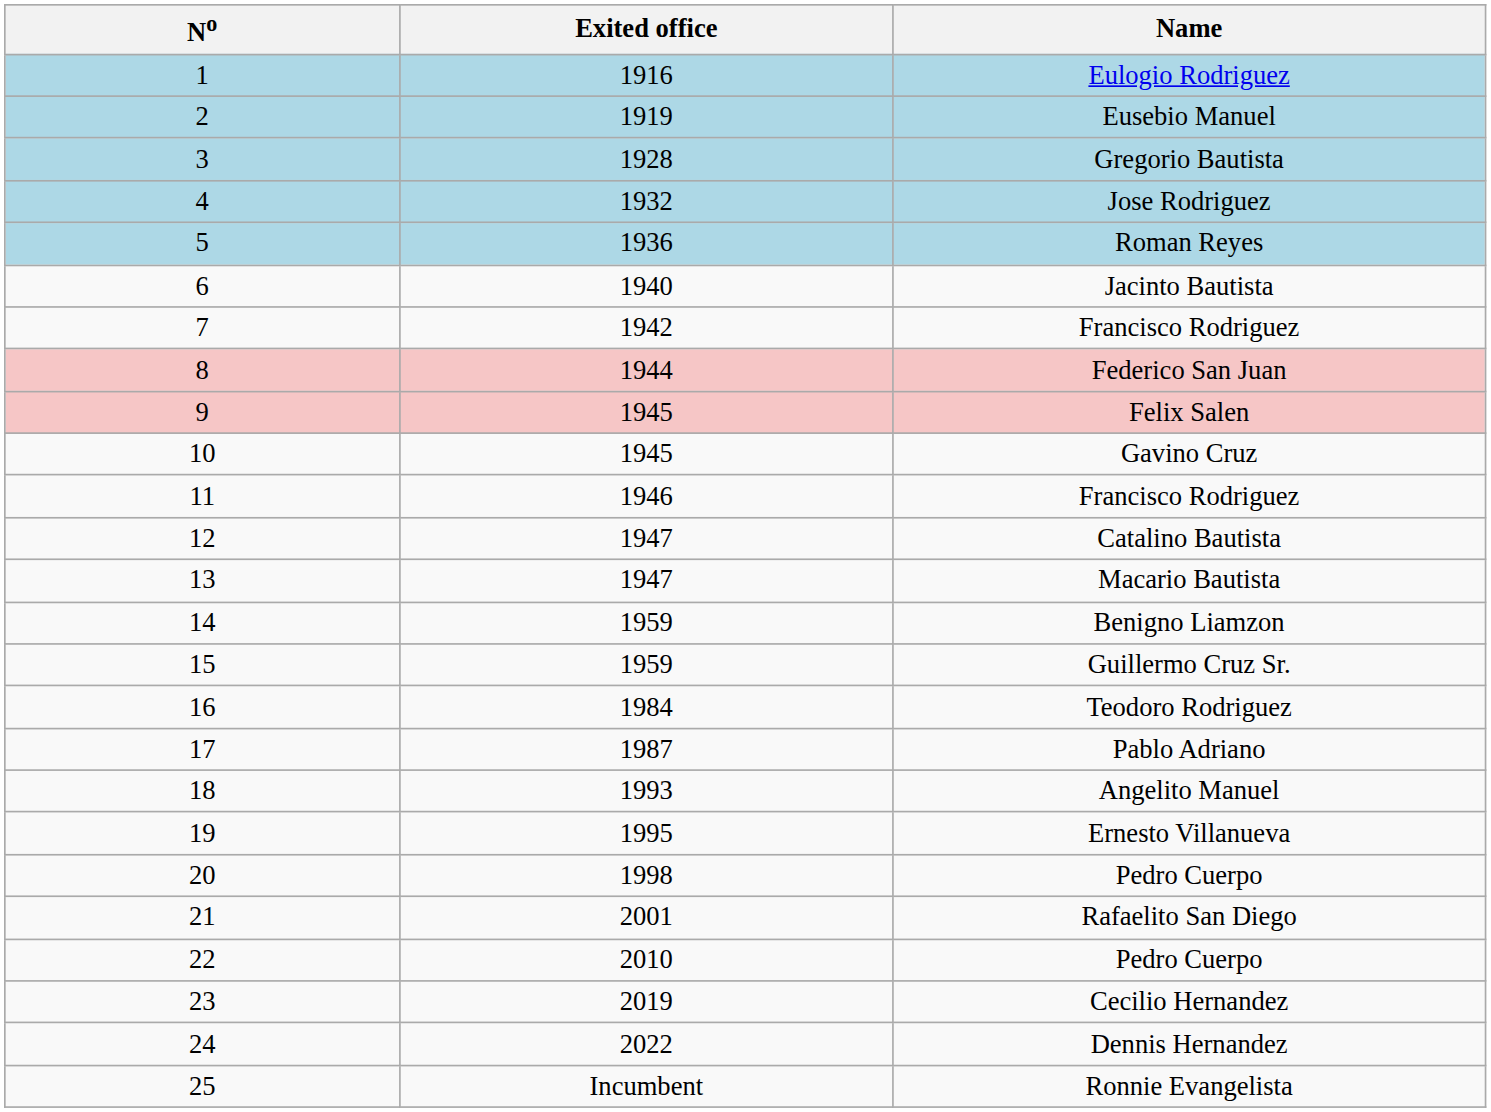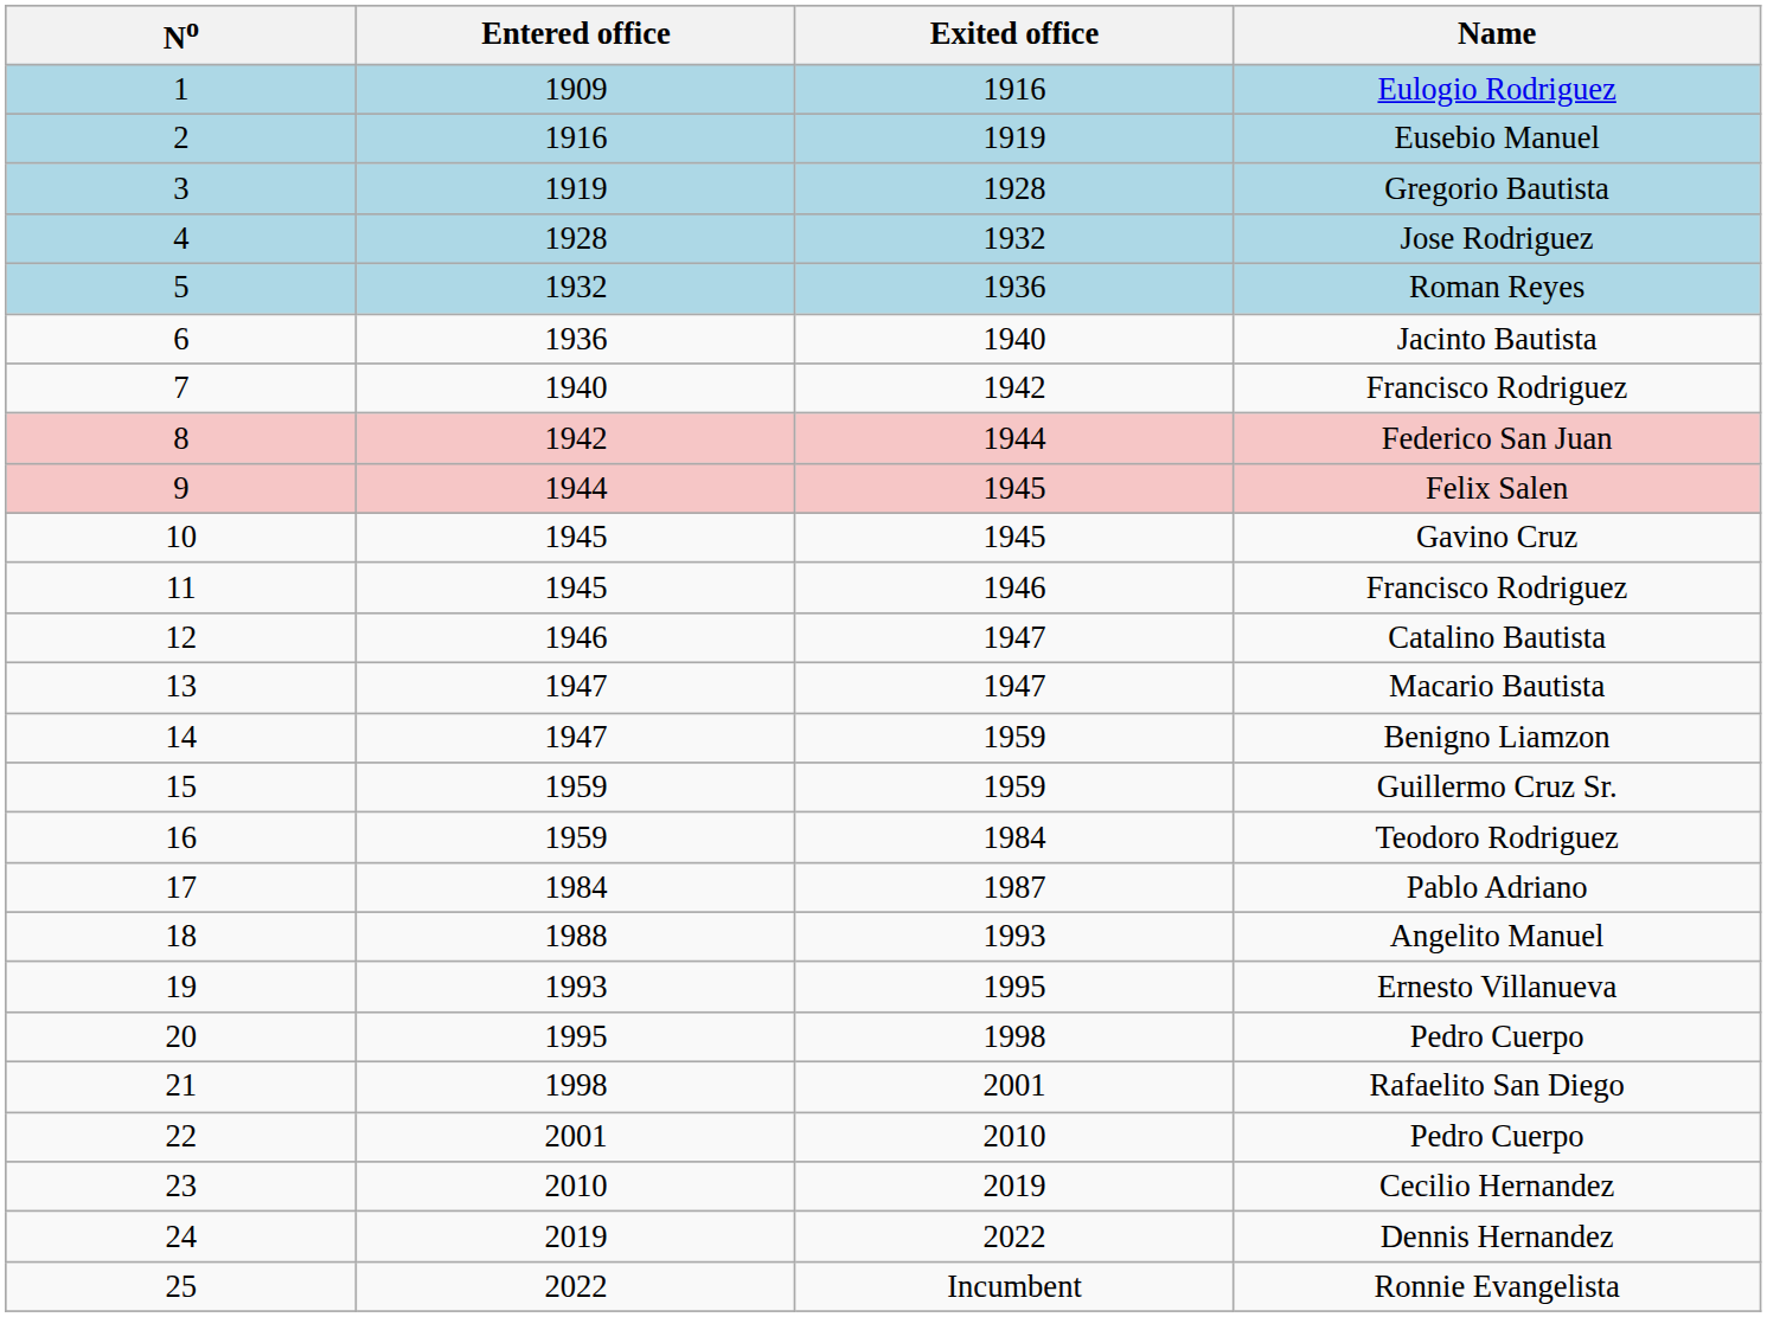+ column: Entered office | 1909 | 1916 | 1919 | 1928 | 1932 | 1936 | 1940 | 1942 | 1944 | 1945 | 1945 | 1946 | 1947 | 1947 | 1959 | 1959 | 1984 | 1988 | 1993 | 1995 | 1998 | 2001 | 2010 | 2019 | 2022
